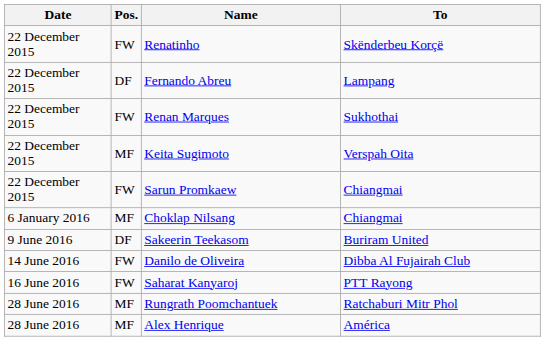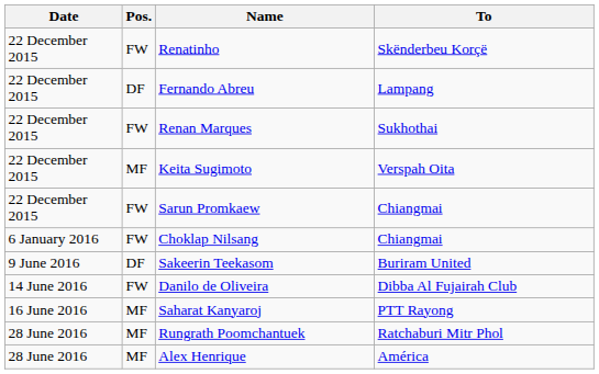Choklap Nilsang | Pos.: MF -> FW
Saharat Kanyaroj | Pos.: FW -> MF
